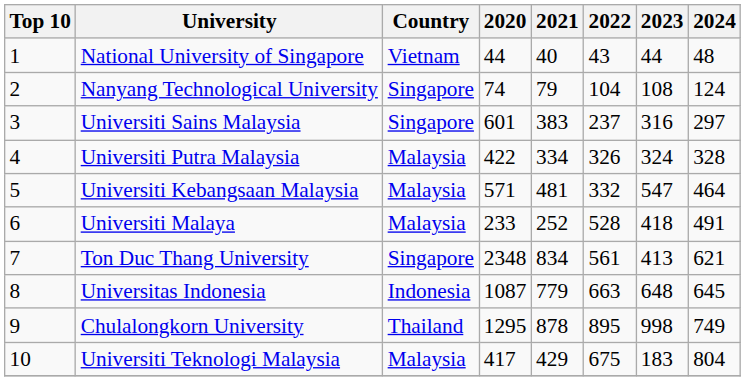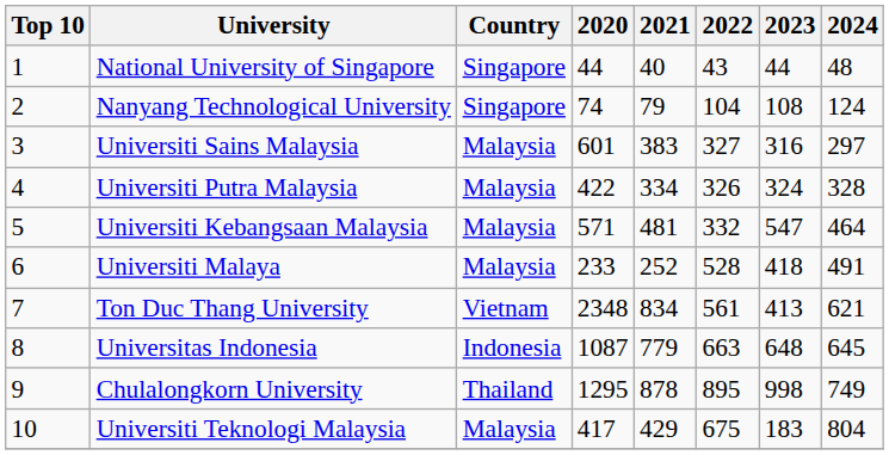National University of Singapore | Country: Vietnam -> Singapore
Universiti Sains Malaysia | Country: Singapore -> Malaysia
Universiti Sains Malaysia | 2022: 237 -> 327
Ton Duc Thang University | Country: Singapore -> Vietnam
